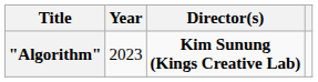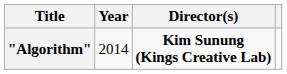"Algorithm" | Year: 2023 -> 2014
